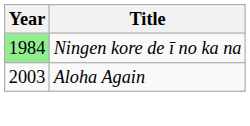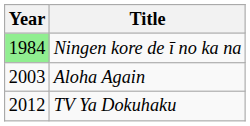+ row: 2012 | TV Ya Dokuhaku
